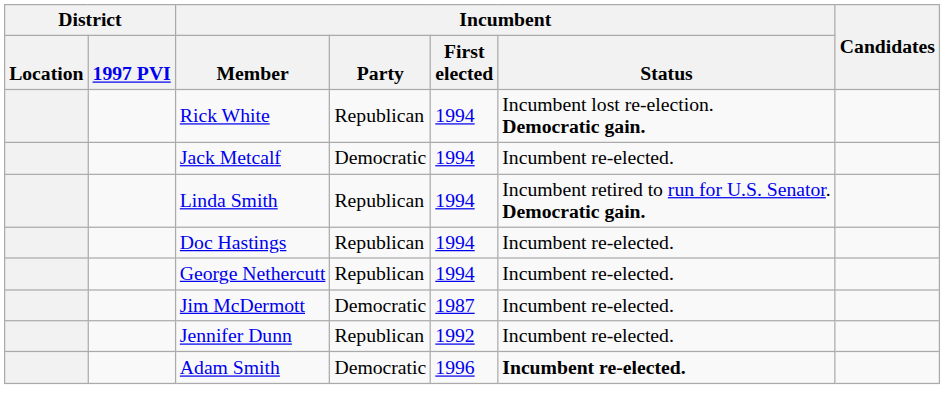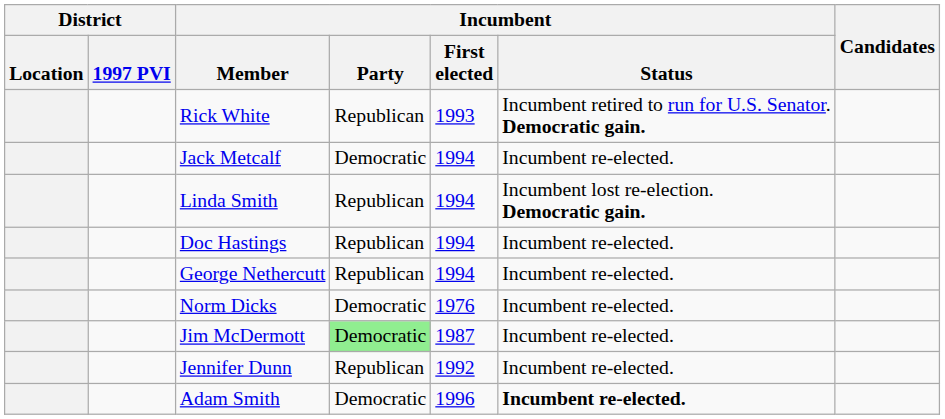Rick White | Incumbent / First elected: 1994 -> 1993
Rick White | Incumbent / Status: Incumbent lost re-election. Democratic gain. -> Incumbent retired to run for U.S. Senator. Democratic gain.
Linda Smith | Incumbent / Status: Incumbent retired to run for U.S. Senator. Democratic gain. -> Incumbent lost re-election. Democratic gain.
+ row: Norm Dicks | Democratic | 1976 | Incumbent re-elected.
Jim McDermott | Incumbent / Party: no background -> lightgreen background
